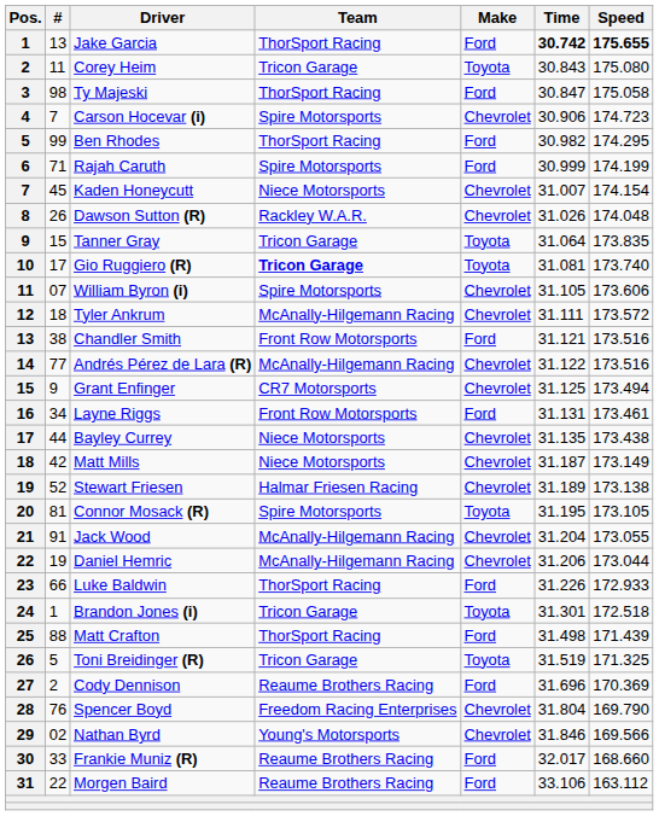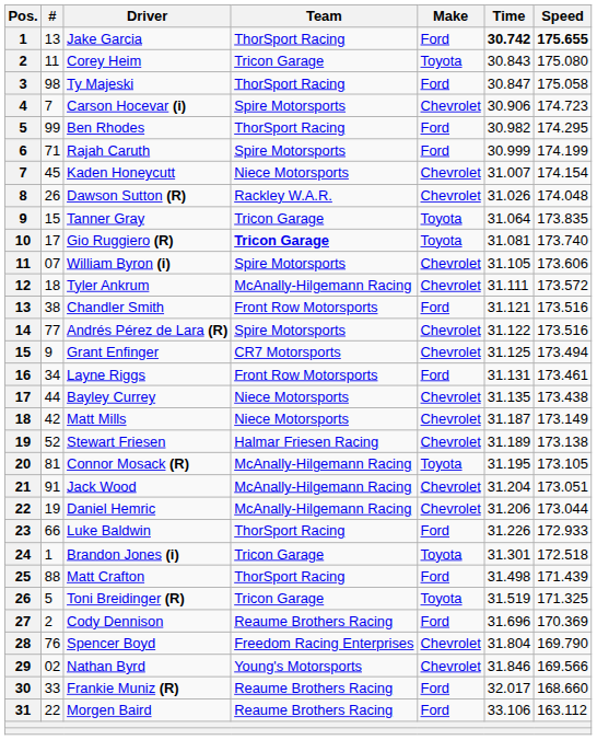Andrés Pérez de Lara (R) | Team: McAnally-Hilgemann Racing -> Spire Motorsports
Connor Mosack (R) | Team: Spire Motorsports -> McAnally-Hilgemann Racing
Jack Wood | Speed: 173.055 -> 173.051
